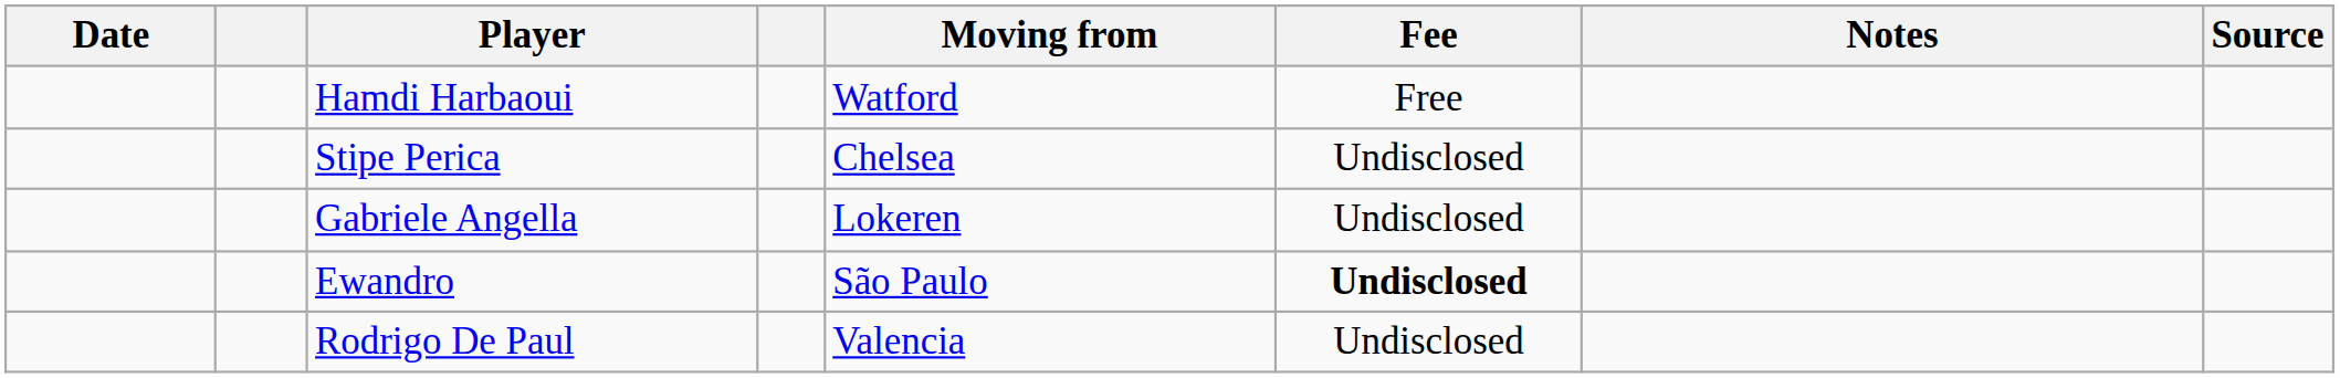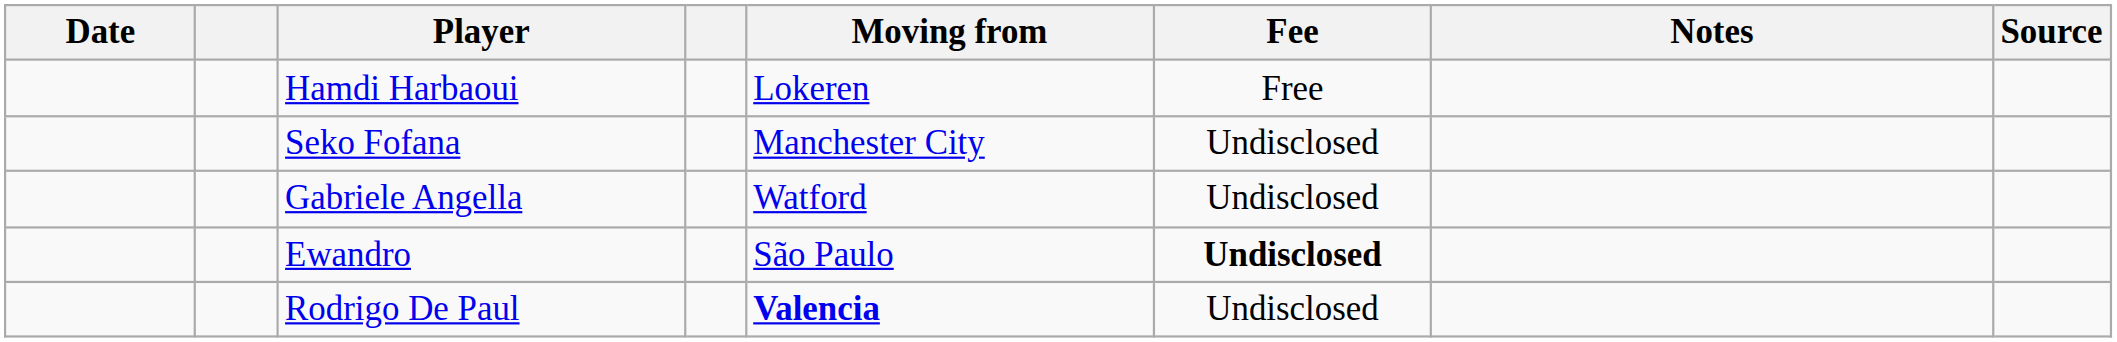Hamdi Harbaoui | Moving from: Watford -> Lokeren
- row: Stipe Perica | Chelsea | Undisclosed
+ row: Seko Fofana | Manchester City | Undisclosed
Gabriele Angella | Moving from: Lokeren -> Watford
Rodrigo De Paul | Moving from: normal -> bold
